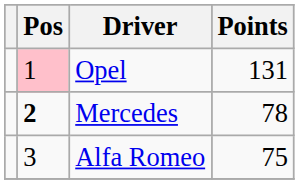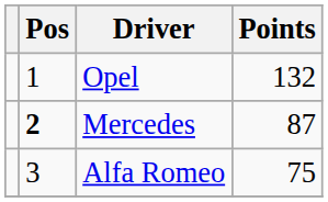Opel | Pos: pink background -> no background
Opel | Points: 131 -> 132
Mercedes | Points: 78 -> 87
